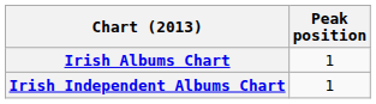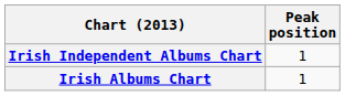rows swapped: Irish Albums Chart <-> Irish Independent Albums Chart
